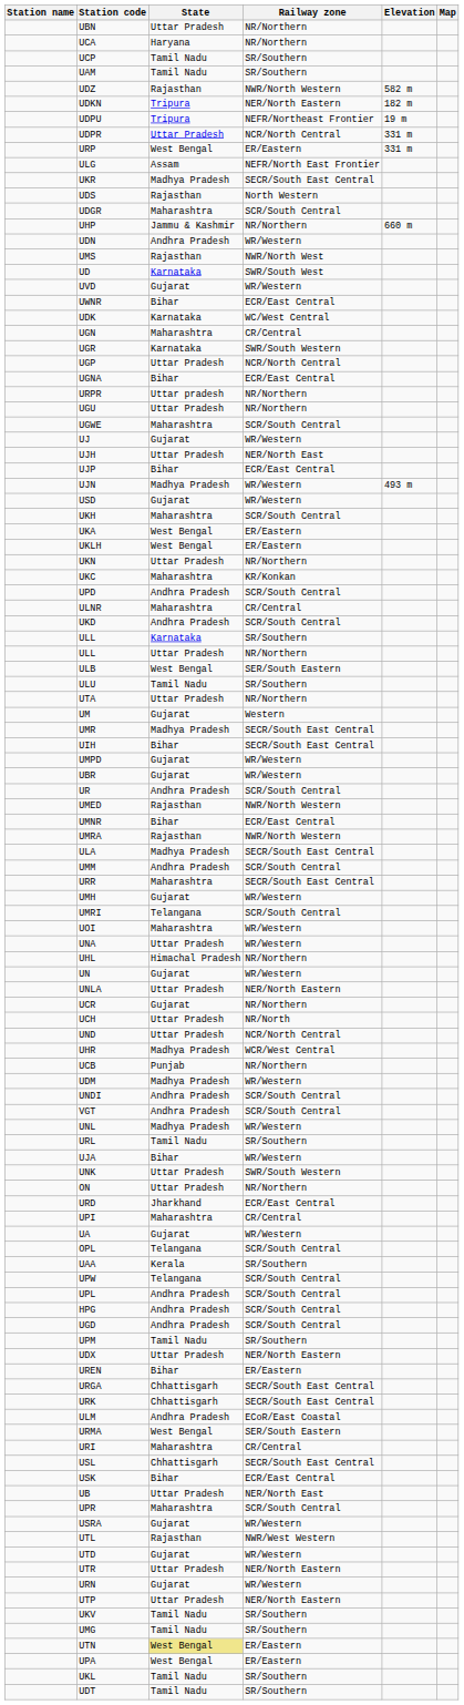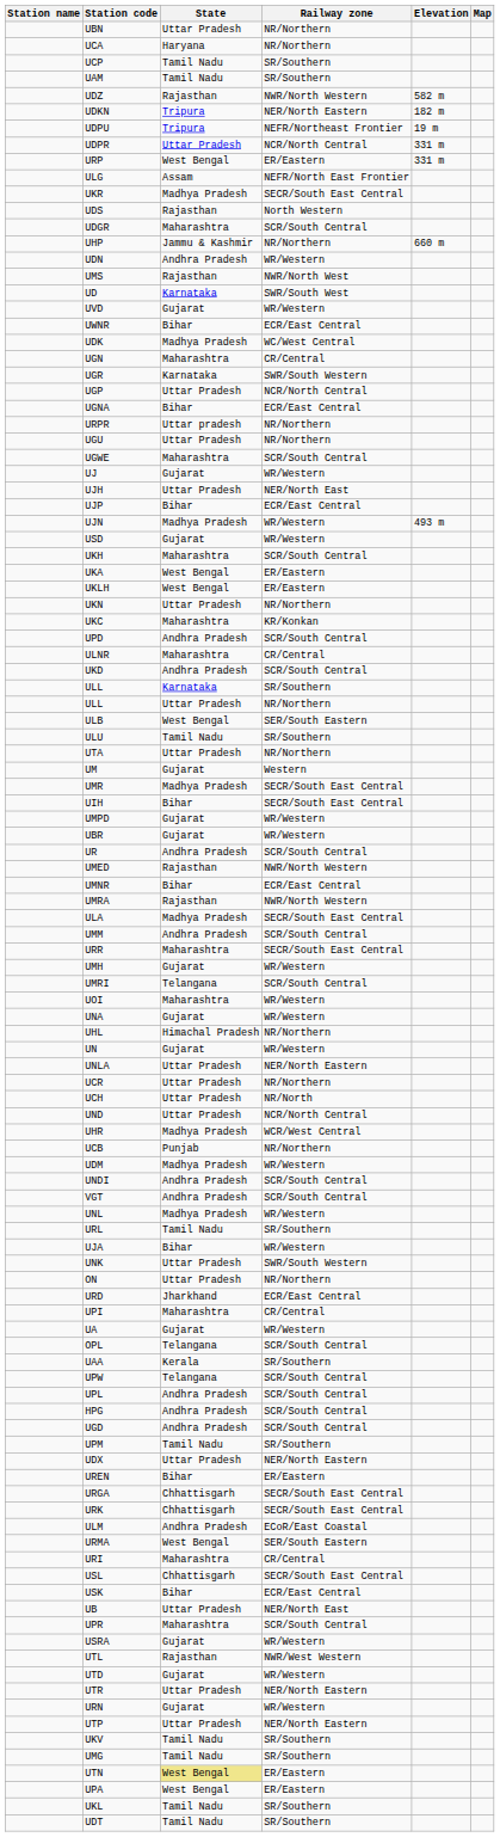UDK | State: Karnataka -> Madhya Pradesh
UNA | State: Uttar Pradesh -> Gujarat
UCR | State: Gujarat -> Uttar Pradesh
